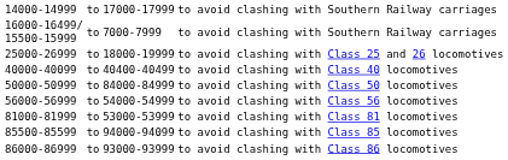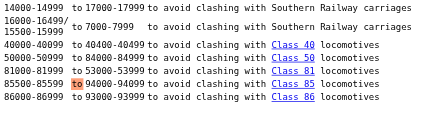- row: 25000-26999 | to | 18000-19999 | to avoid clashing with Class 25 and 26 locomotives
- row: 56000-56999 | to | 54000-54999 | to avoid clashing with Class 56 locomotives
to avoid clashing with Class 85 locomotives | column 2: no background -> lightsalmon background
